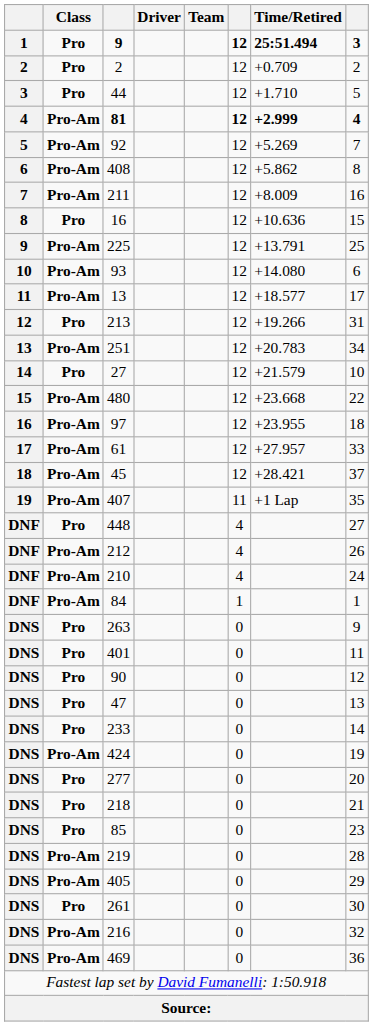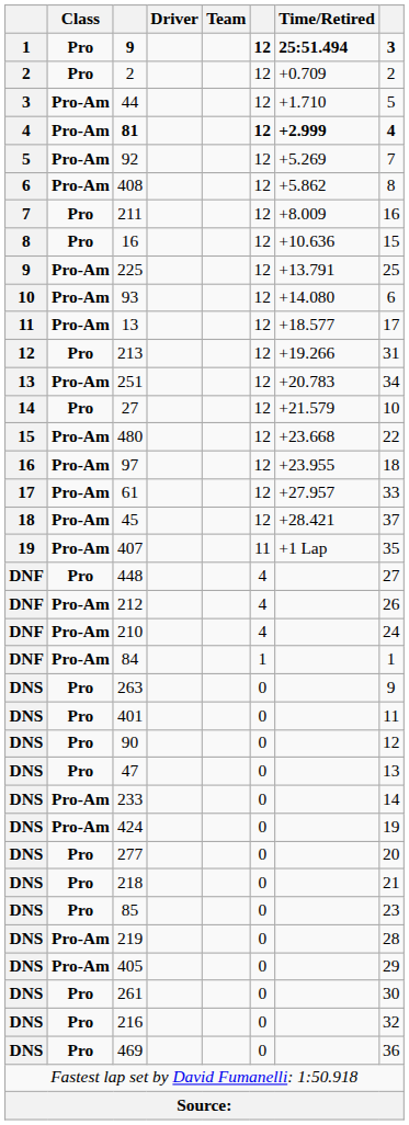44 | Class: Pro -> Pro-Am
211 | Class: Pro-Am -> Pro
233 | Class: Pro -> Pro-Am
216 | Class: Pro-Am -> Pro
469 | Class: Pro-Am -> Pro
